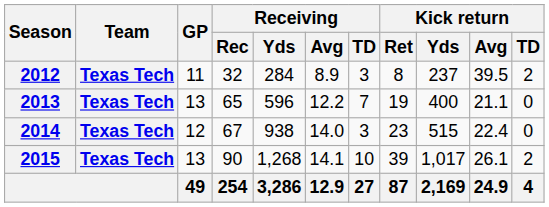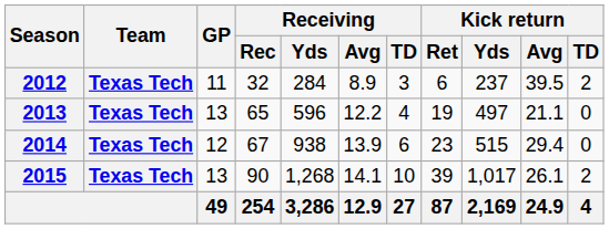2012 | Kick return / Ret: 8 -> 6
2013 | Receiving / TD: 7 -> 4
2013 | Kick return / Yds: 400 -> 497
2014 | Receiving / Avg: 14.0 -> 13.9
2014 | Receiving / TD: 3 -> 6
2014 | Kick return / Avg: 22.4 -> 29.4
